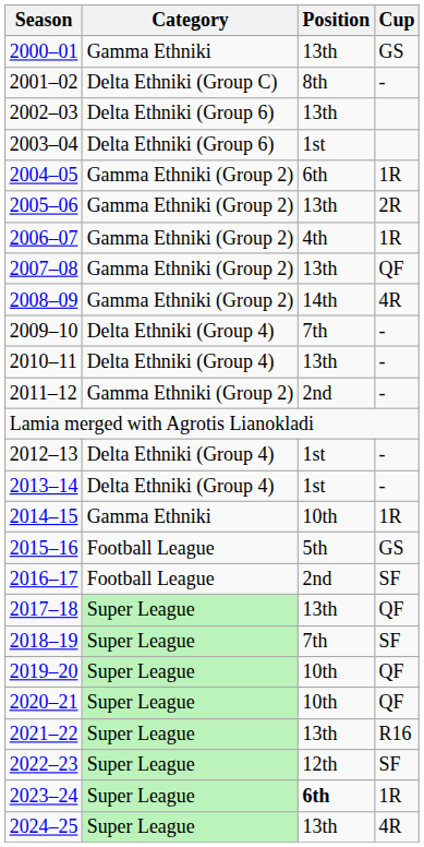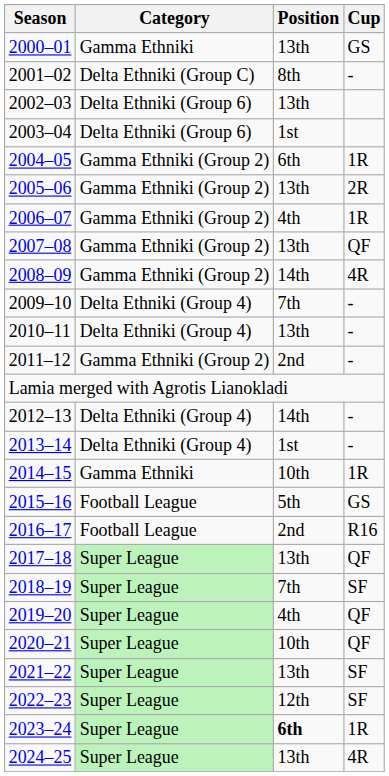2012–13 | Position: 1st -> 14th
2016–17 | Cup: SF -> R16
2019–20 | Position: 10th -> 4th
2021–22 | Cup: R16 -> SF
